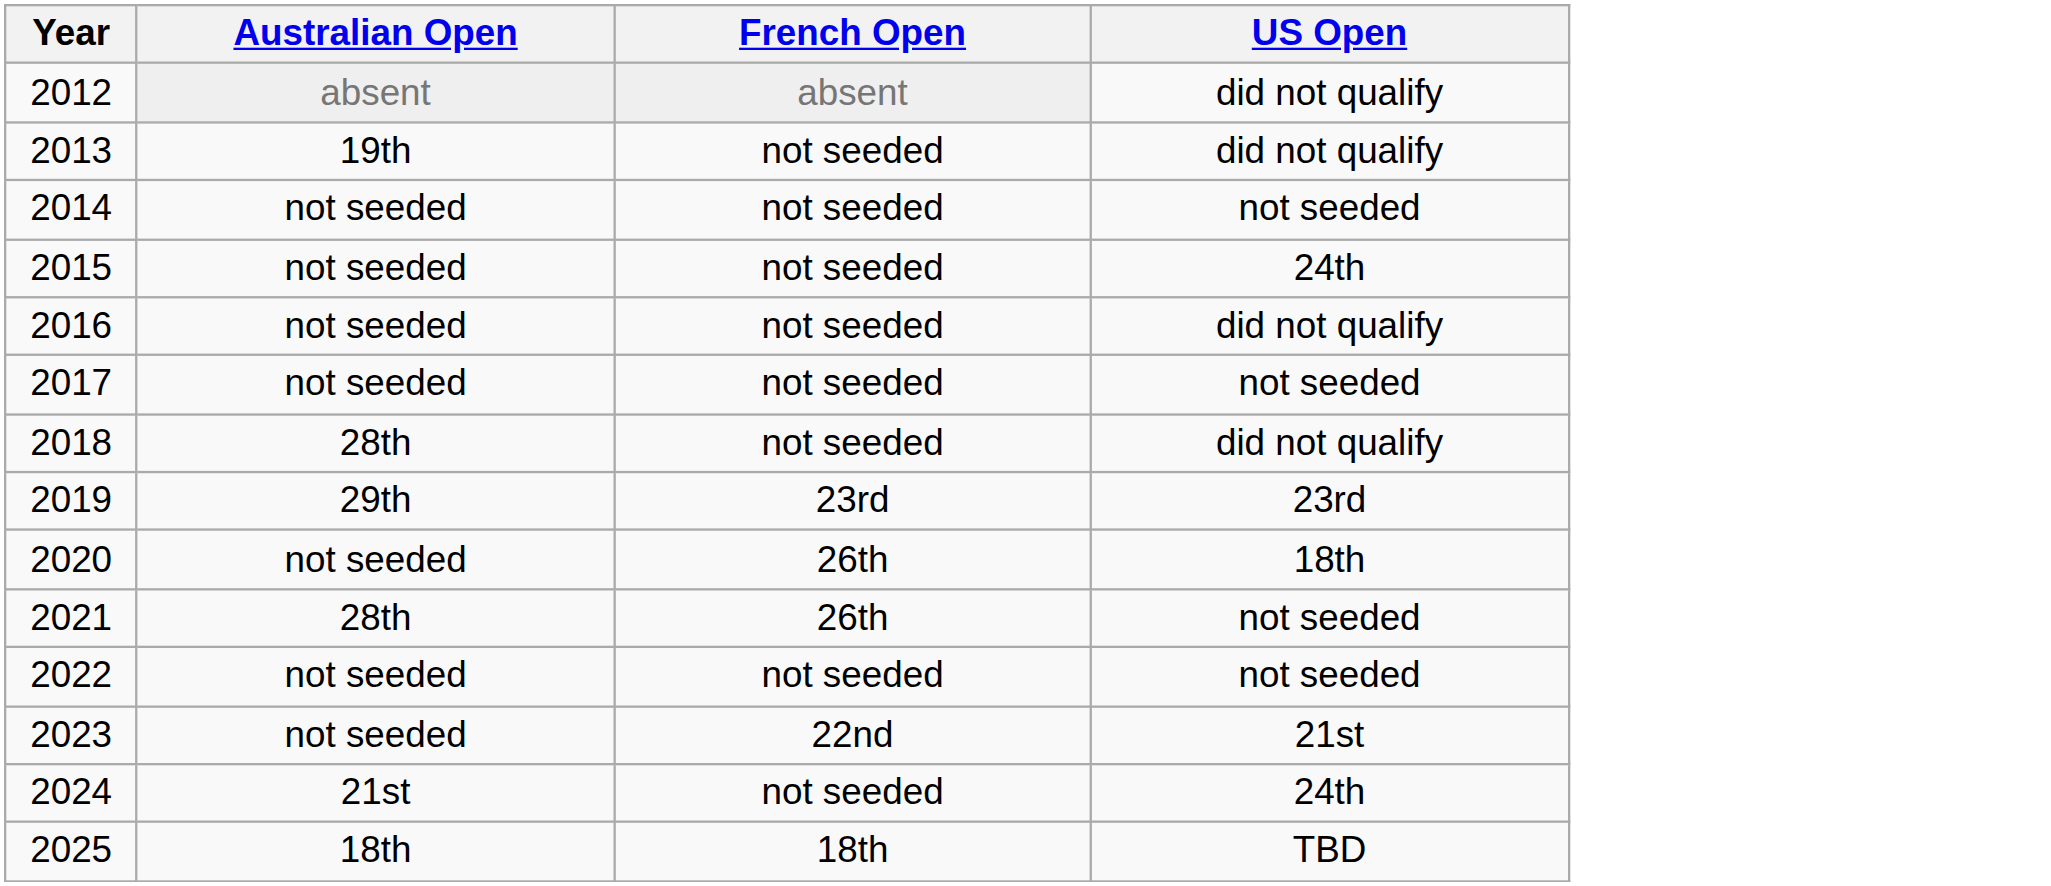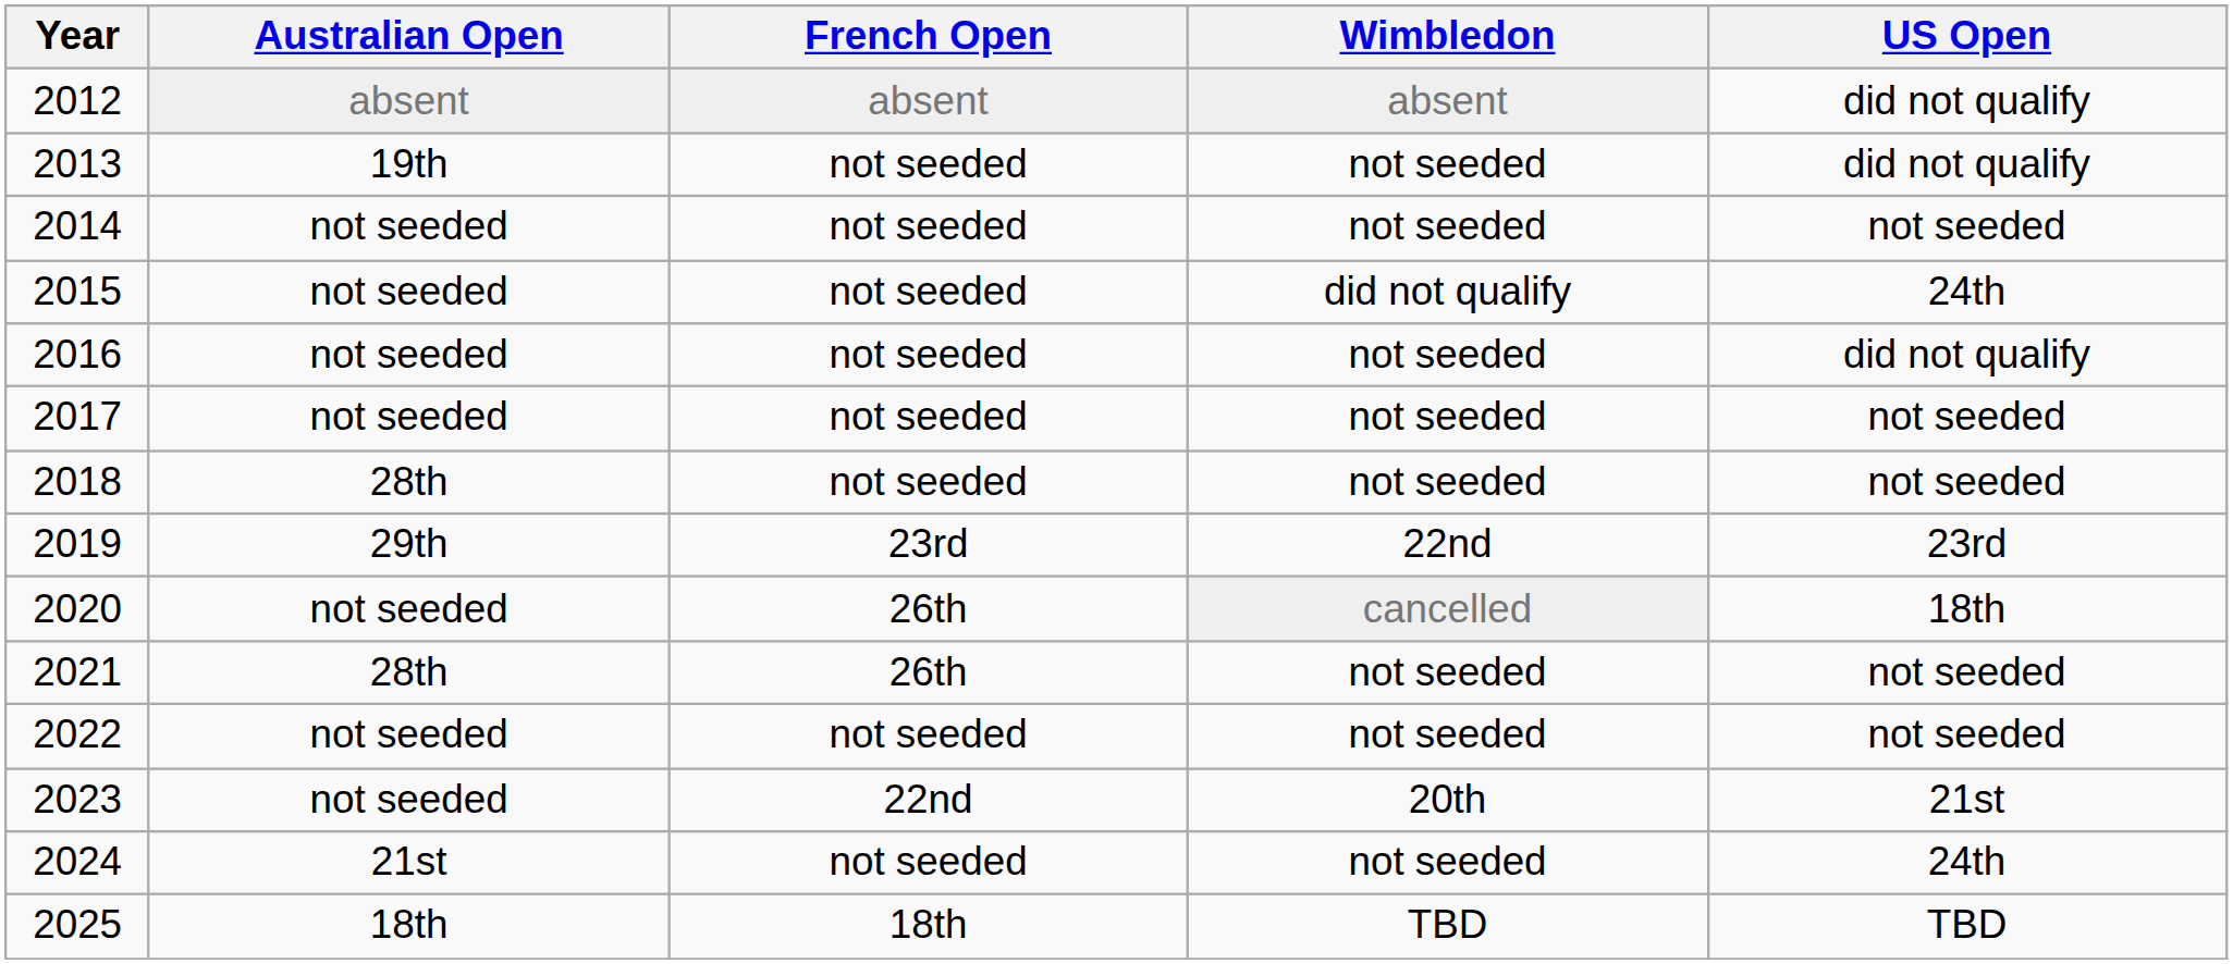+ column: Wimbledon | absent | not seeded | not seeded | did not qualify | not seeded | not seeded | not seeded | 22nd | cancelled | not seeded | not seeded | 20th | not seeded | TBD
2018 | US Open: did not qualify -> not seeded
